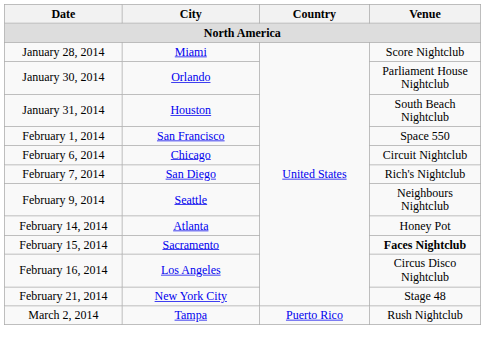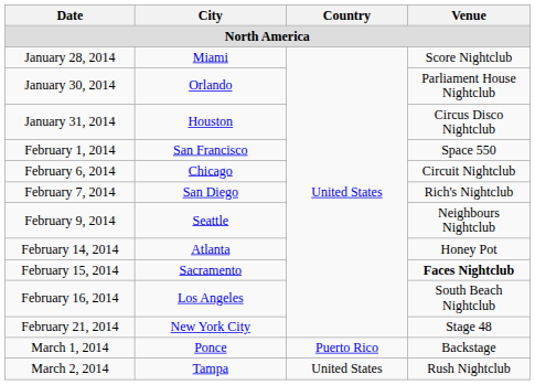January 31, 2014 | Venue: South Beach Nightclub -> Circus Disco Nightclub
February 16, 2014 | Venue: Circus Disco Nightclub -> South Beach Nightclub
+ row: March 1, 2014 | Ponce | Puerto Rico | Backstage
March 2, 2014 | Country: Puerto Rico -> United States
